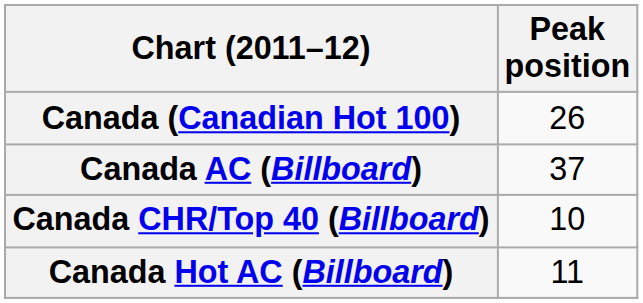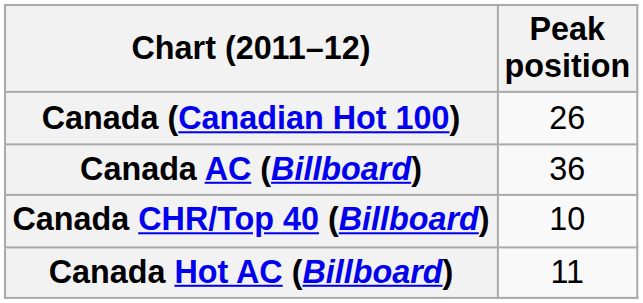Canada AC (Billboard) | Peak position: 37 -> 36
